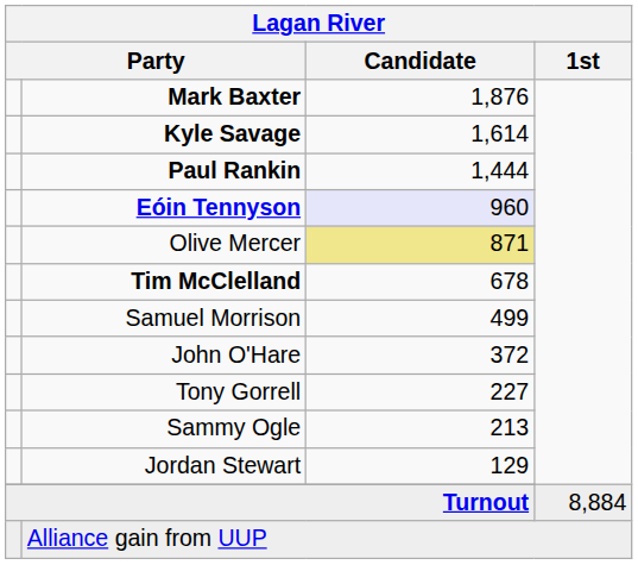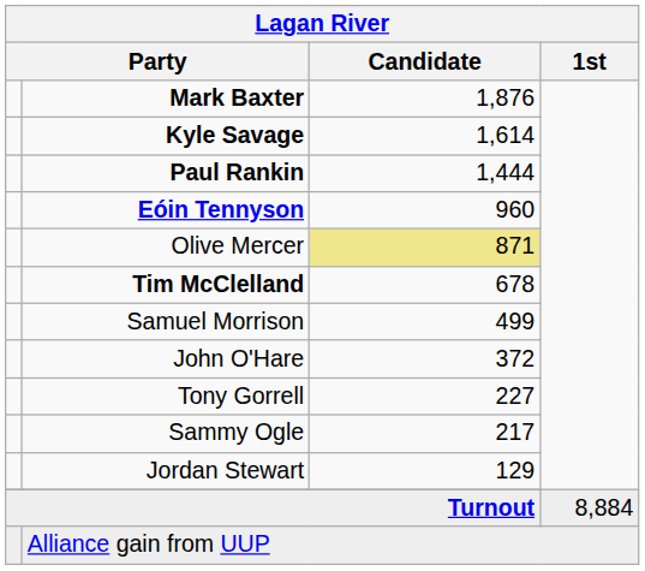Eóin Tennyson | Lagan River / Candidate: lavender background -> no background
Sammy Ogle | Lagan River / Candidate: 213 -> 217
